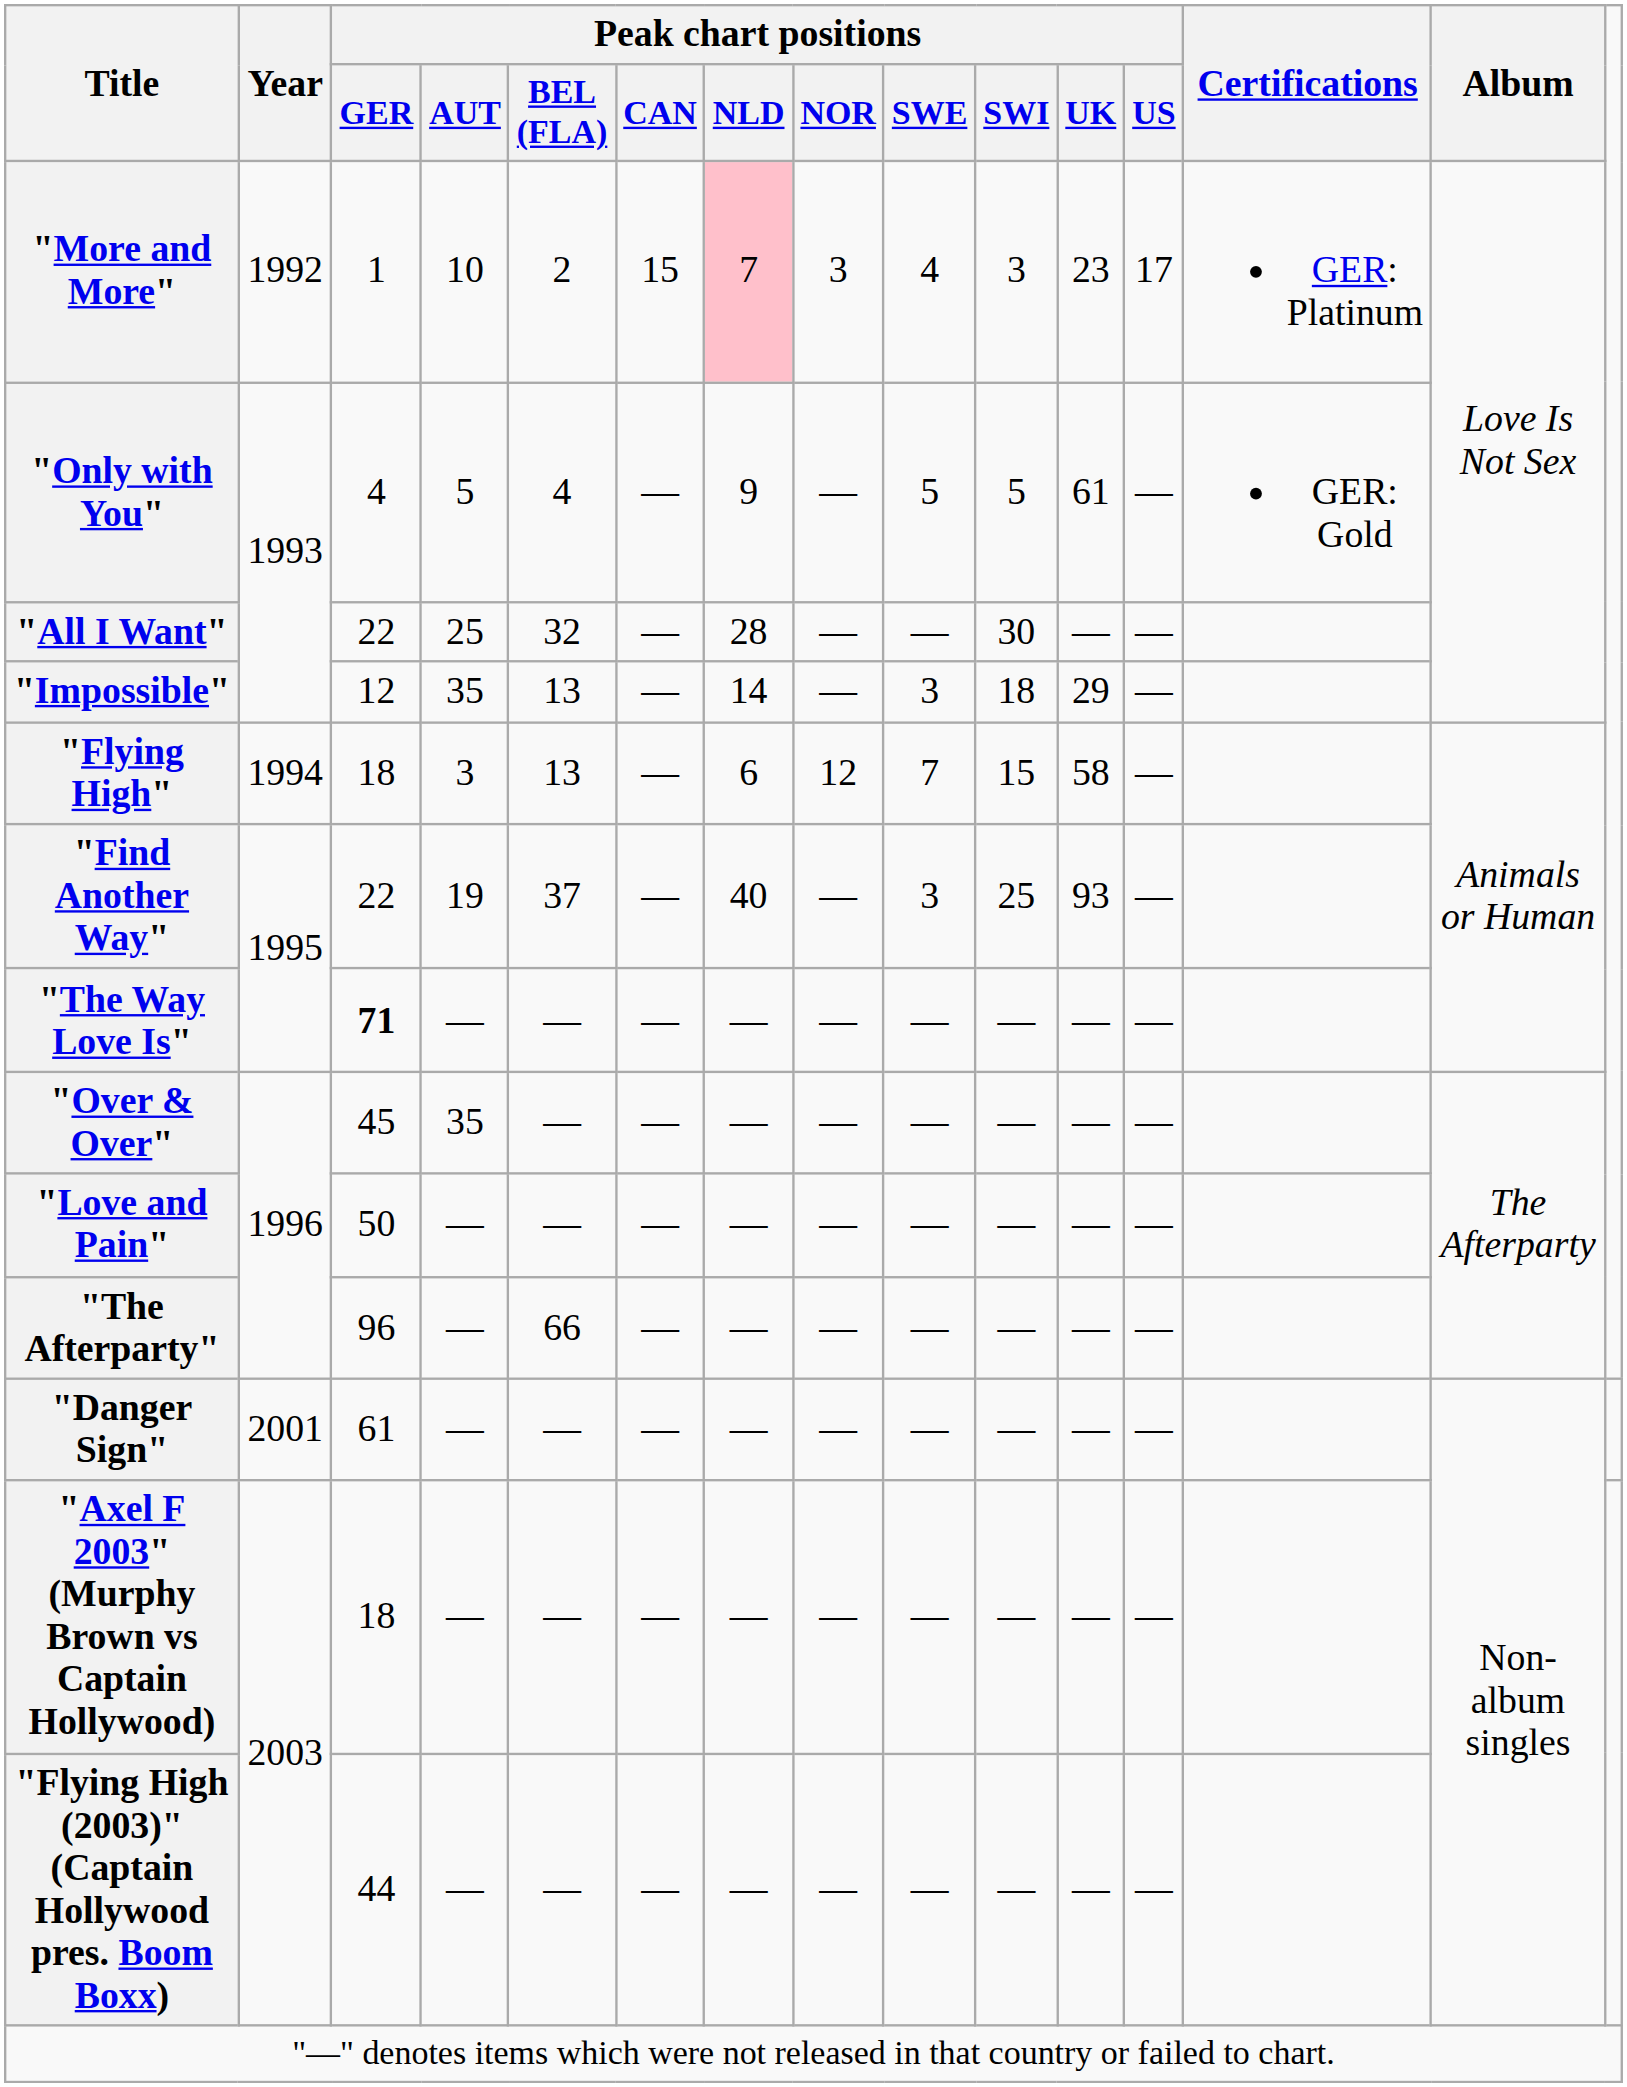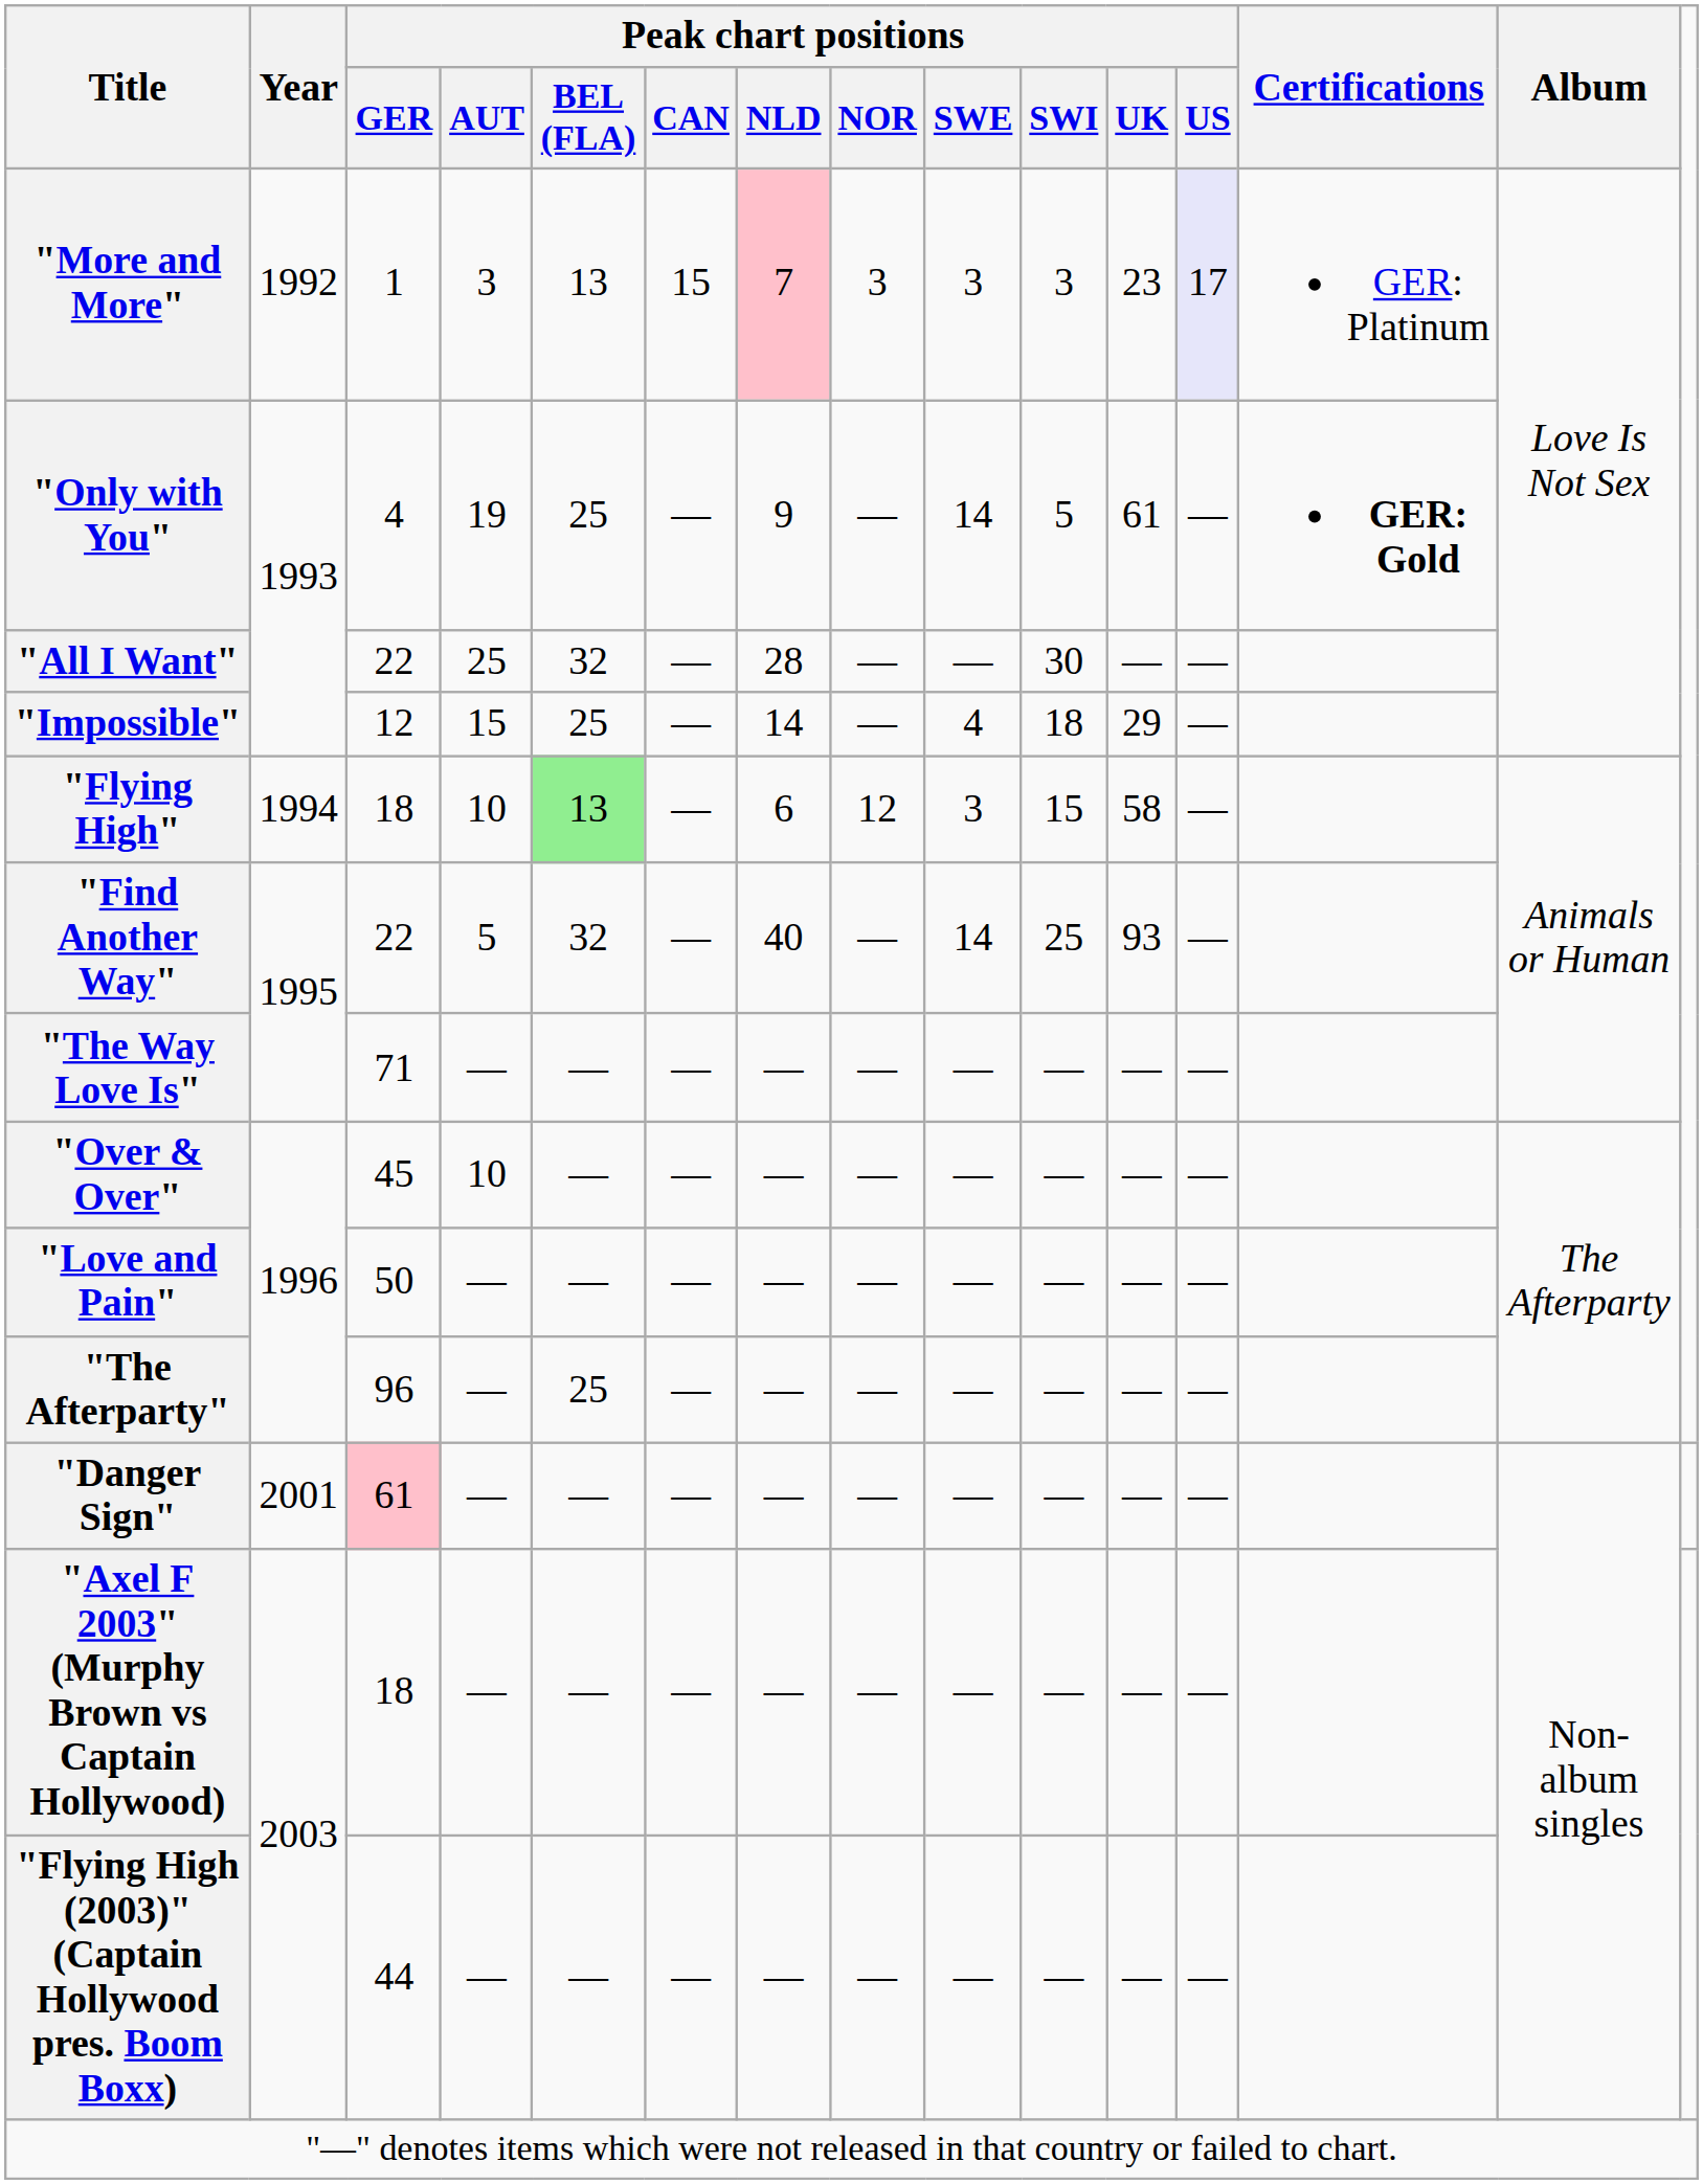"More and More" | Peak chart positions / AUT: 10 -> 3
"More and More" | Peak chart positions / BEL (FLA): 2 -> 13
"More and More" | Peak chart positions / SWE: 4 -> 3
"More and More" | Peak chart positions / US: no background -> lavender background
"Only with You" | Peak chart positions / AUT: 5 -> 19
"Only with You" | Peak chart positions / BEL (FLA): 4 -> 25
"Only with You" | Peak chart positions / SWE: 5 -> 14
"Only with You" | Certifications: normal -> bold
"Impossible" | Peak chart positions / AUT: 35 -> 15
"Impossible" | Peak chart positions / BEL (FLA): 13 -> 25
"Impossible" | Peak chart positions / SWE: 3 -> 4
"Flying High" | Peak chart positions / AUT: 3 -> 10
"Flying High" | Peak chart positions / BEL (FLA): no background -> lightgreen background
"Flying High" | Peak chart positions / SWE: 7 -> 3
"Find Another Way" | Peak chart positions / AUT: 19 -> 5
"Find Another Way" | Peak chart positions / BEL (FLA): 37 -> 32
"Find Another Way" | Peak chart positions / SWE: 3 -> 14
"The Way Love Is" | Peak chart positions / GER: bold -> normal
"Over & Over" | Peak chart positions / AUT: 35 -> 10
"The Afterparty" | Peak chart positions / BEL (FLA): 66 -> 25
"Danger Sign" | Peak chart positions / GER: no background -> pink background
